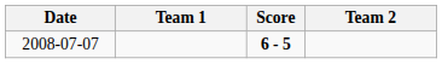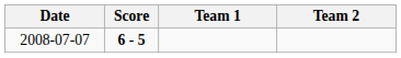columns swapped: Team 1 <-> Score
